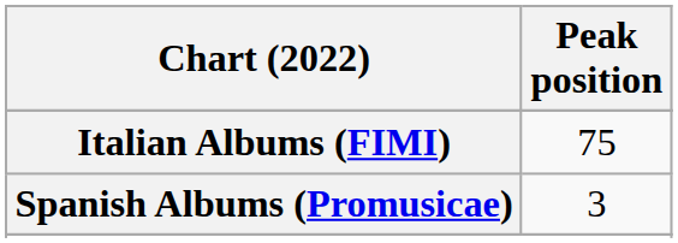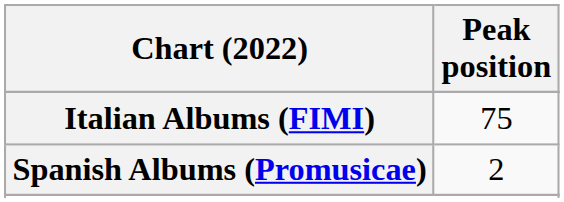Spanish Albums (Promusicae) | Peak position: 3 -> 2
